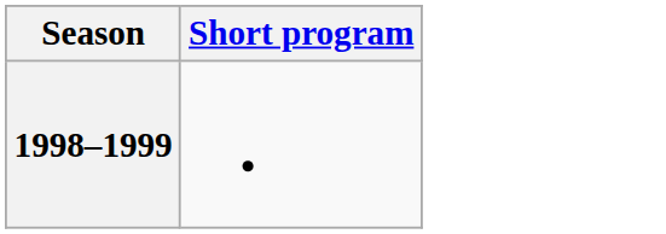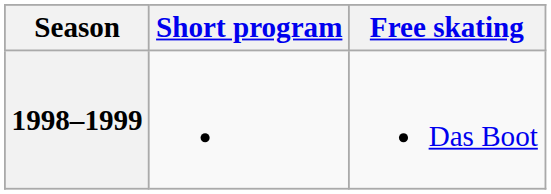+ column: Free skating | Das Boot
